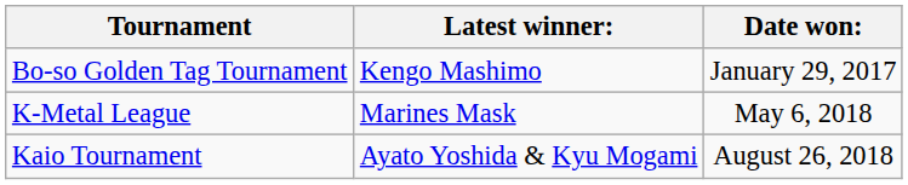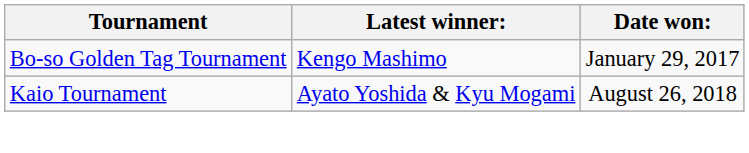- row: K-Metal League | Marines Mask | May 6, 2018
